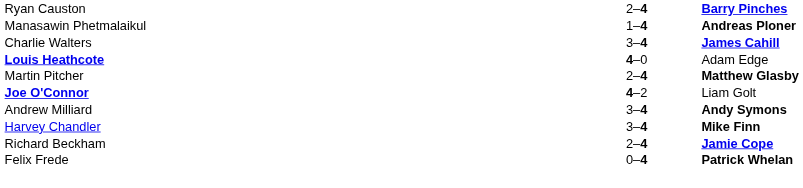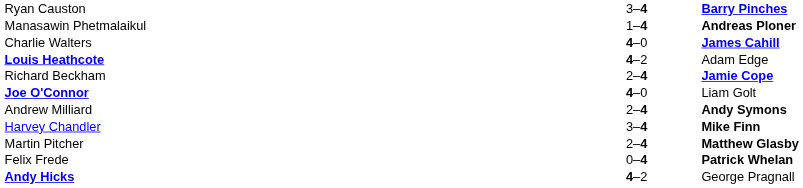Ryan Causton | column 2: 2–4 -> 3–4
Charlie Walters | column 2: 3–4 -> 4–0
Louis Heathcote | column 2: 4–0 -> 4–2
rows swapped: Richard Beckham <-> Martin Pitcher
Joe O'Connor | column 2: 4–2 -> 4–0
Andrew Milliard | column 2: 3–4 -> 2–4
+ row: Andy Hicks | 4–2 | George Pragnall
